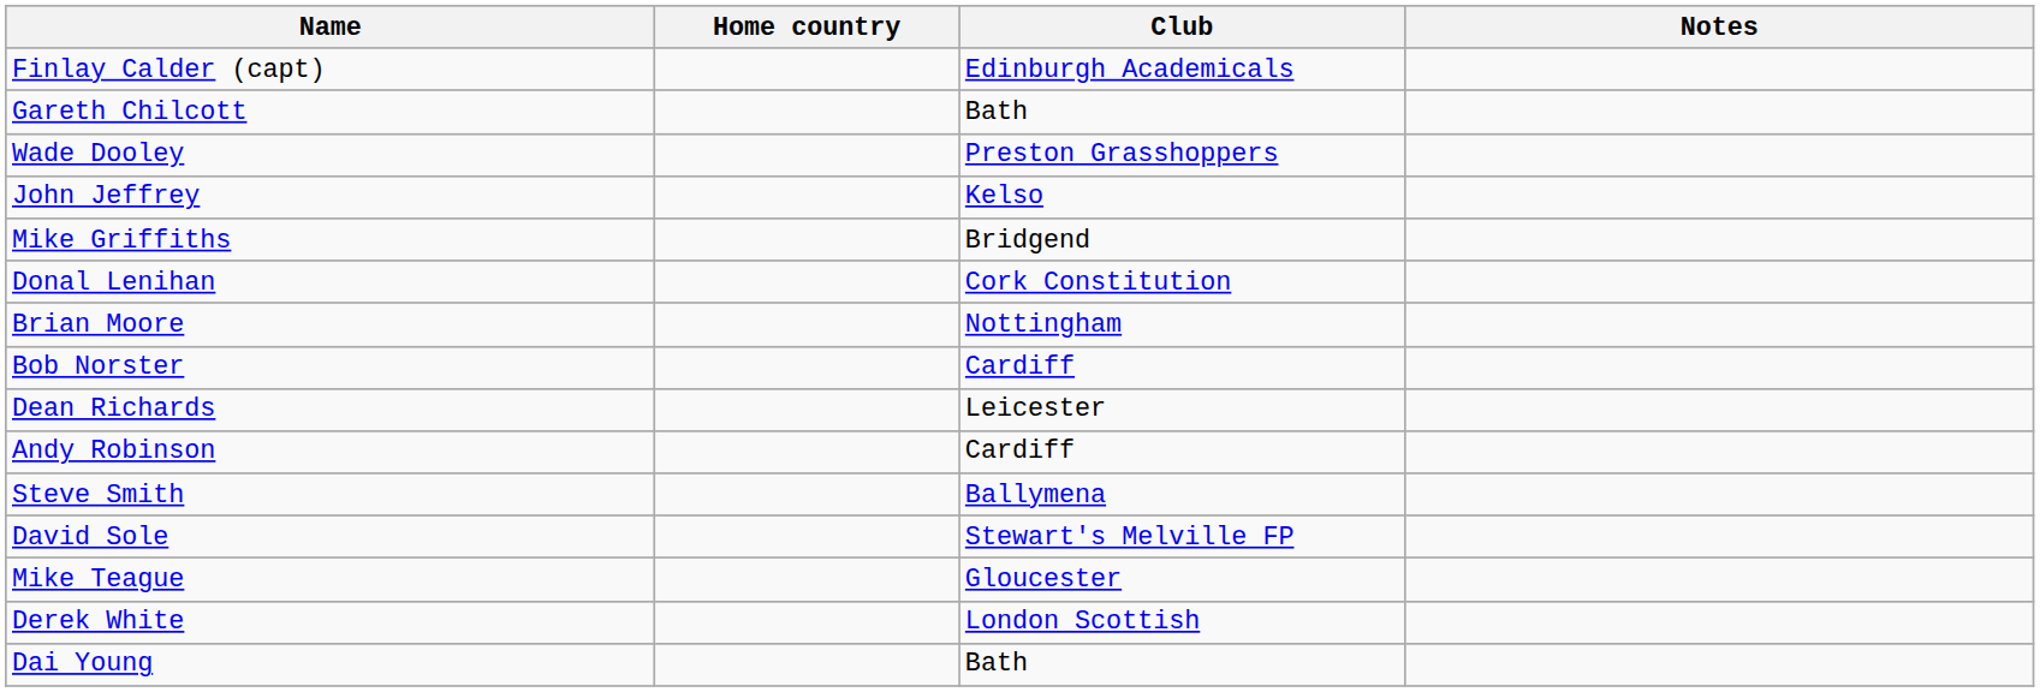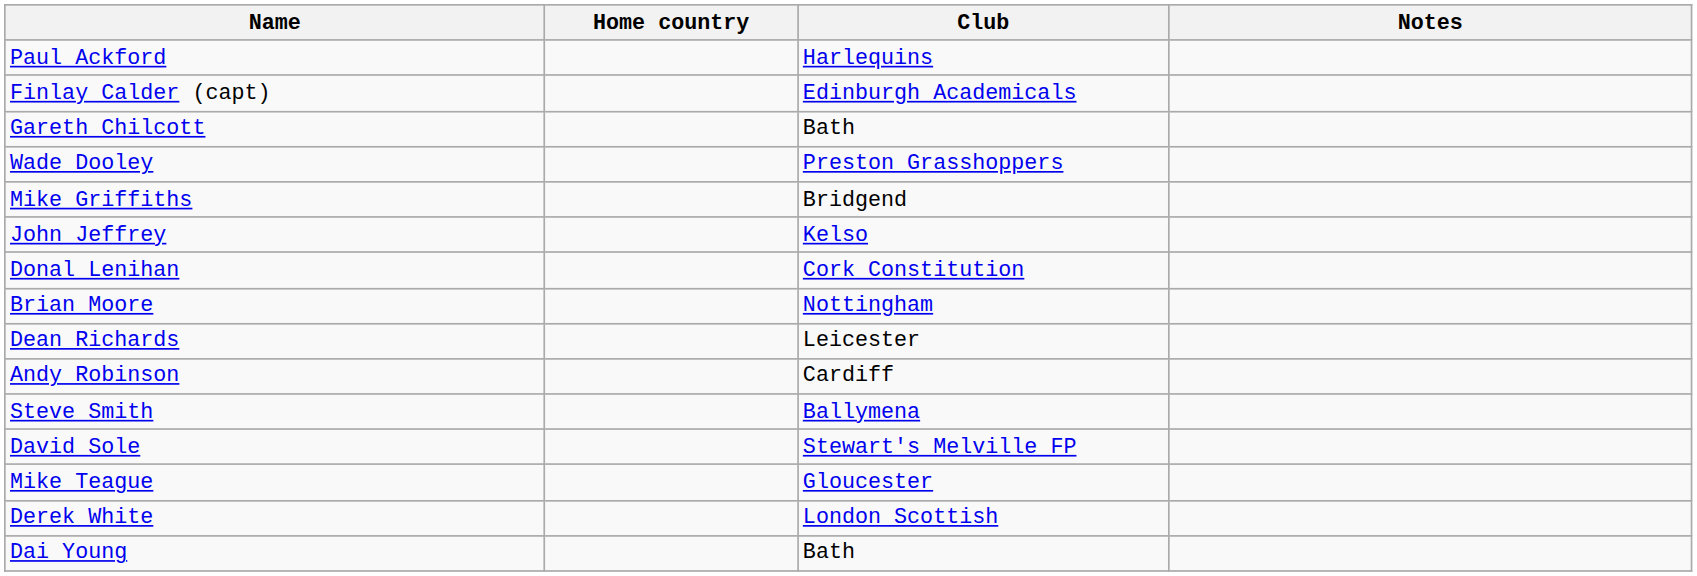+ row: Paul Ackford | Harlequins
rows swapped: Mike Griffiths <-> John Jeffrey
- row: Bob Norster | Cardiff
